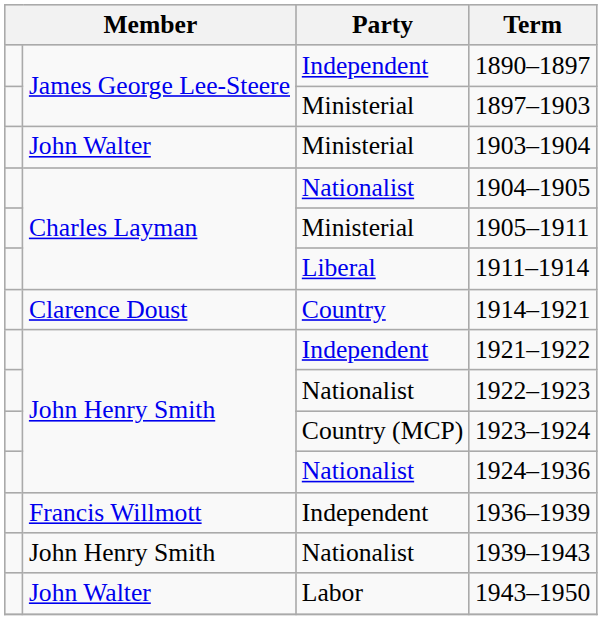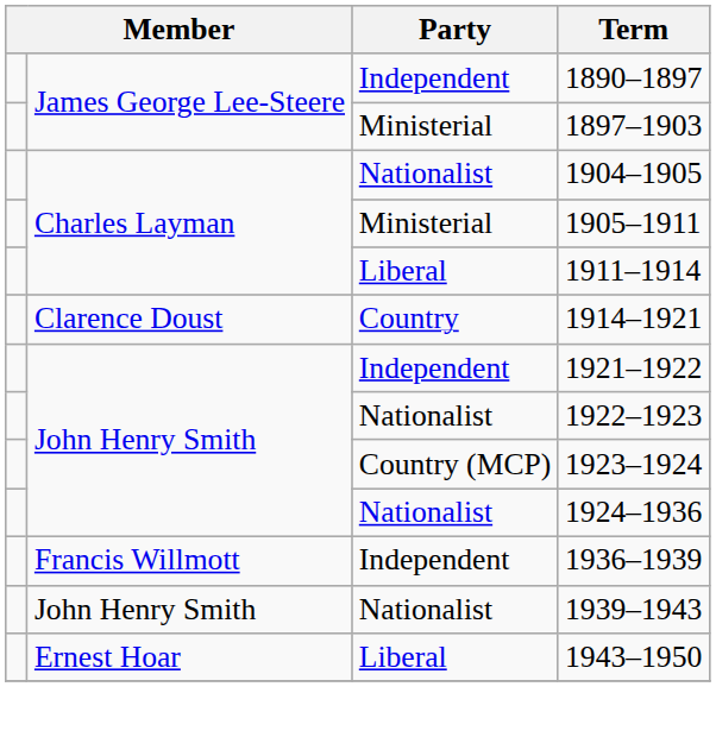- row: John Walter | Ministerial | 1903–1904
1943–1950 | column 2: John Walter -> Ernest Hoar
1943–1950 | Party: Labor -> Liberal
